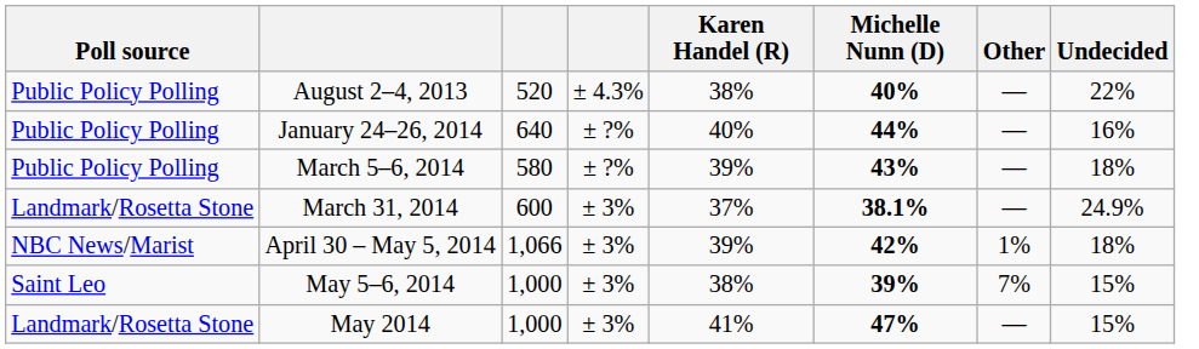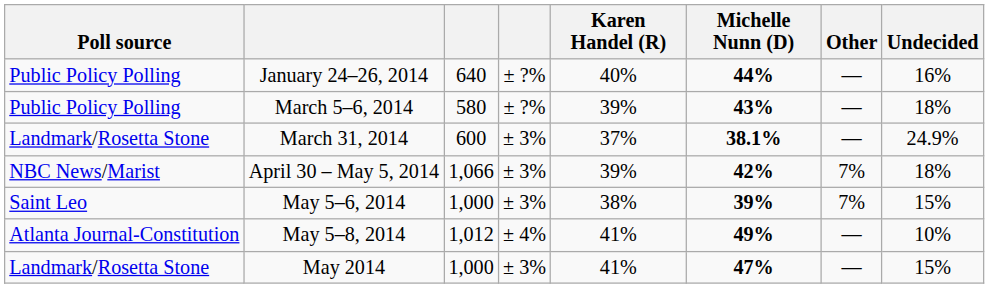- row: Public Policy Polling | August 2–4, 2013 | 520 | ± 4.3% | 38% | 40% | — | 22%
April 30 – May 5, 2014 | Other: 1% -> 7%
+ row: Atlanta Journal-Constitution | May 5–8, 2014 | 1,012 | ± 4% | 41% | 49% | — | 10%
